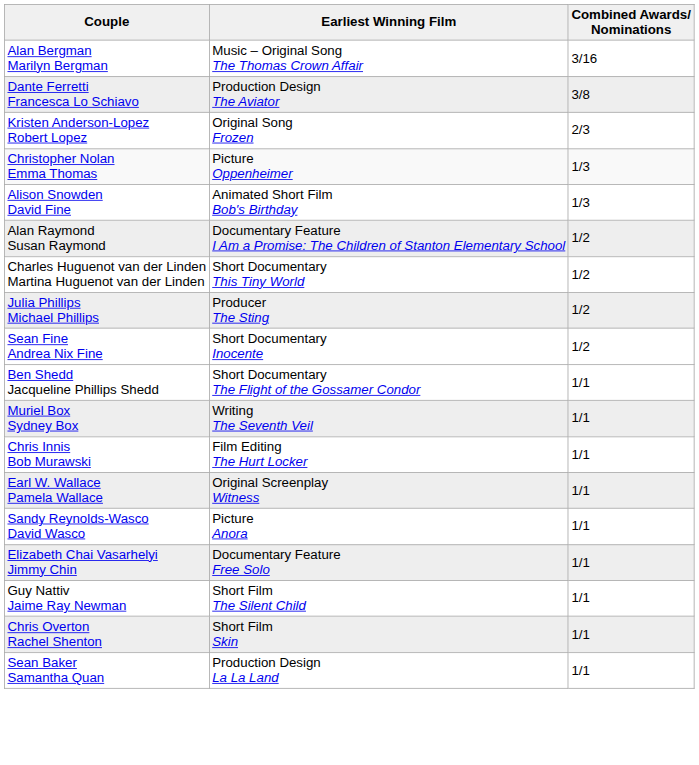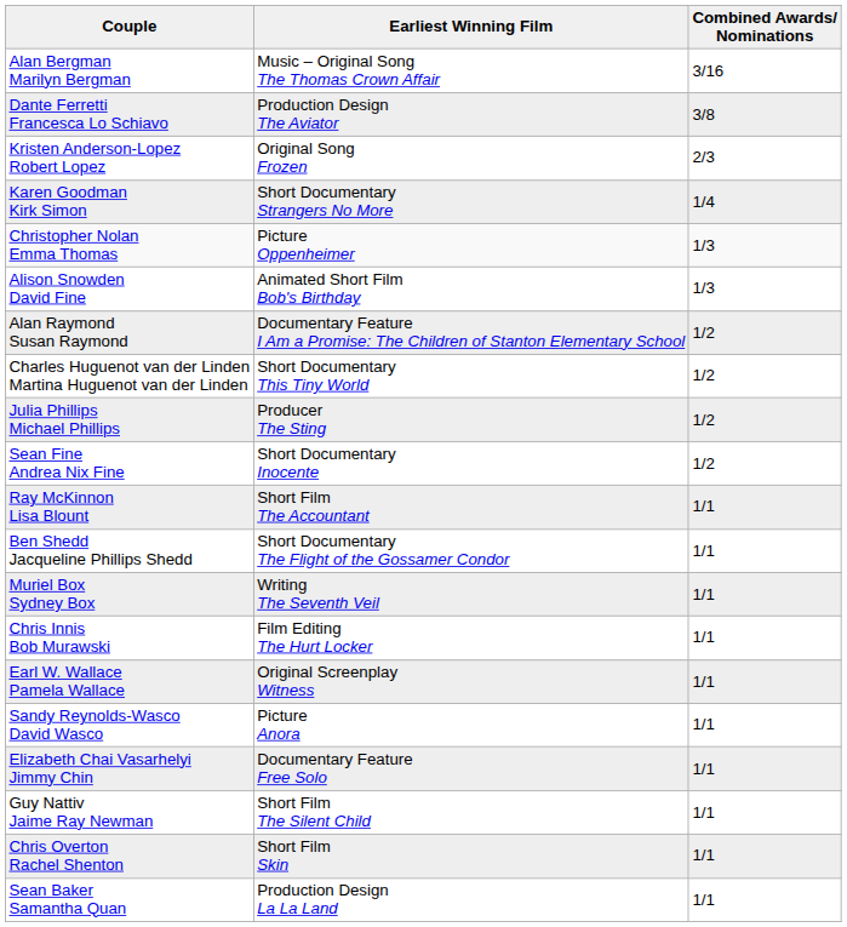+ row: Karen Goodman Kirk Simon | Short Documentary Strangers No More | 1/4
+ row: Ray McKinnon Lisa Blount | Short Film The Accountant | 1/1
